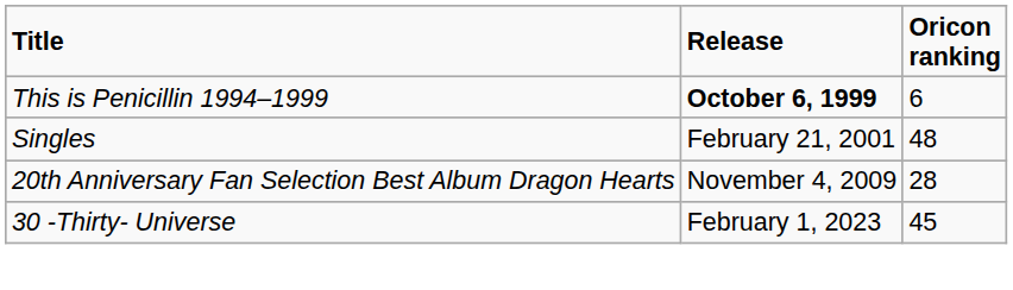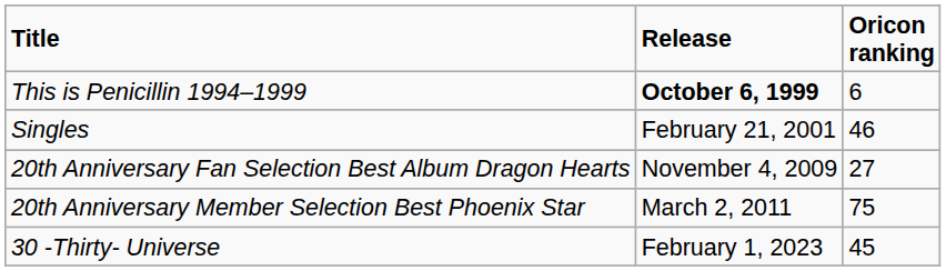Singles | Oricon ranking: 48 -> 46
20th Anniversary Fan Selection Best Album Dragon Hearts | Oricon ranking: 28 -> 27
+ row: 20th Anniversary Member Selection Best Phoenix Star | March 2, 2011 | 75
